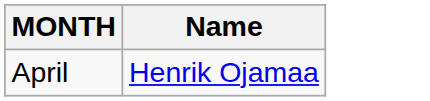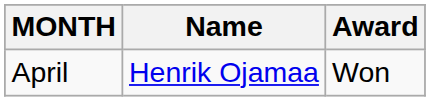+ column: Award | Won
